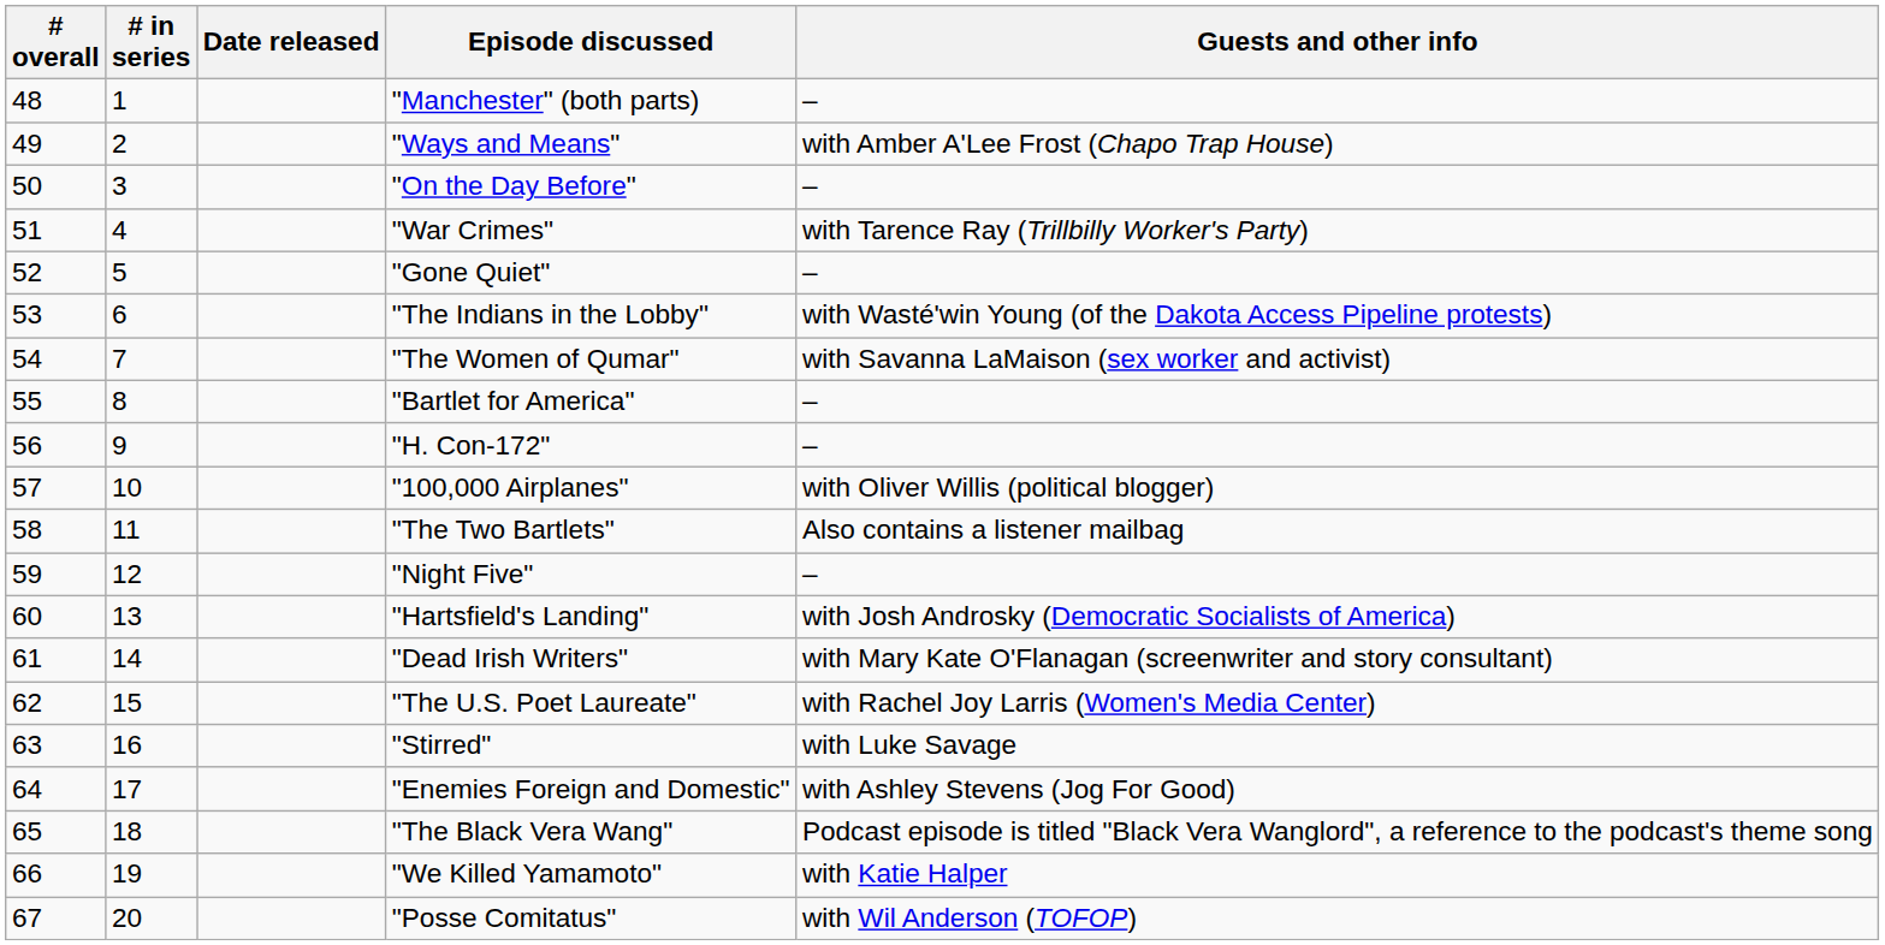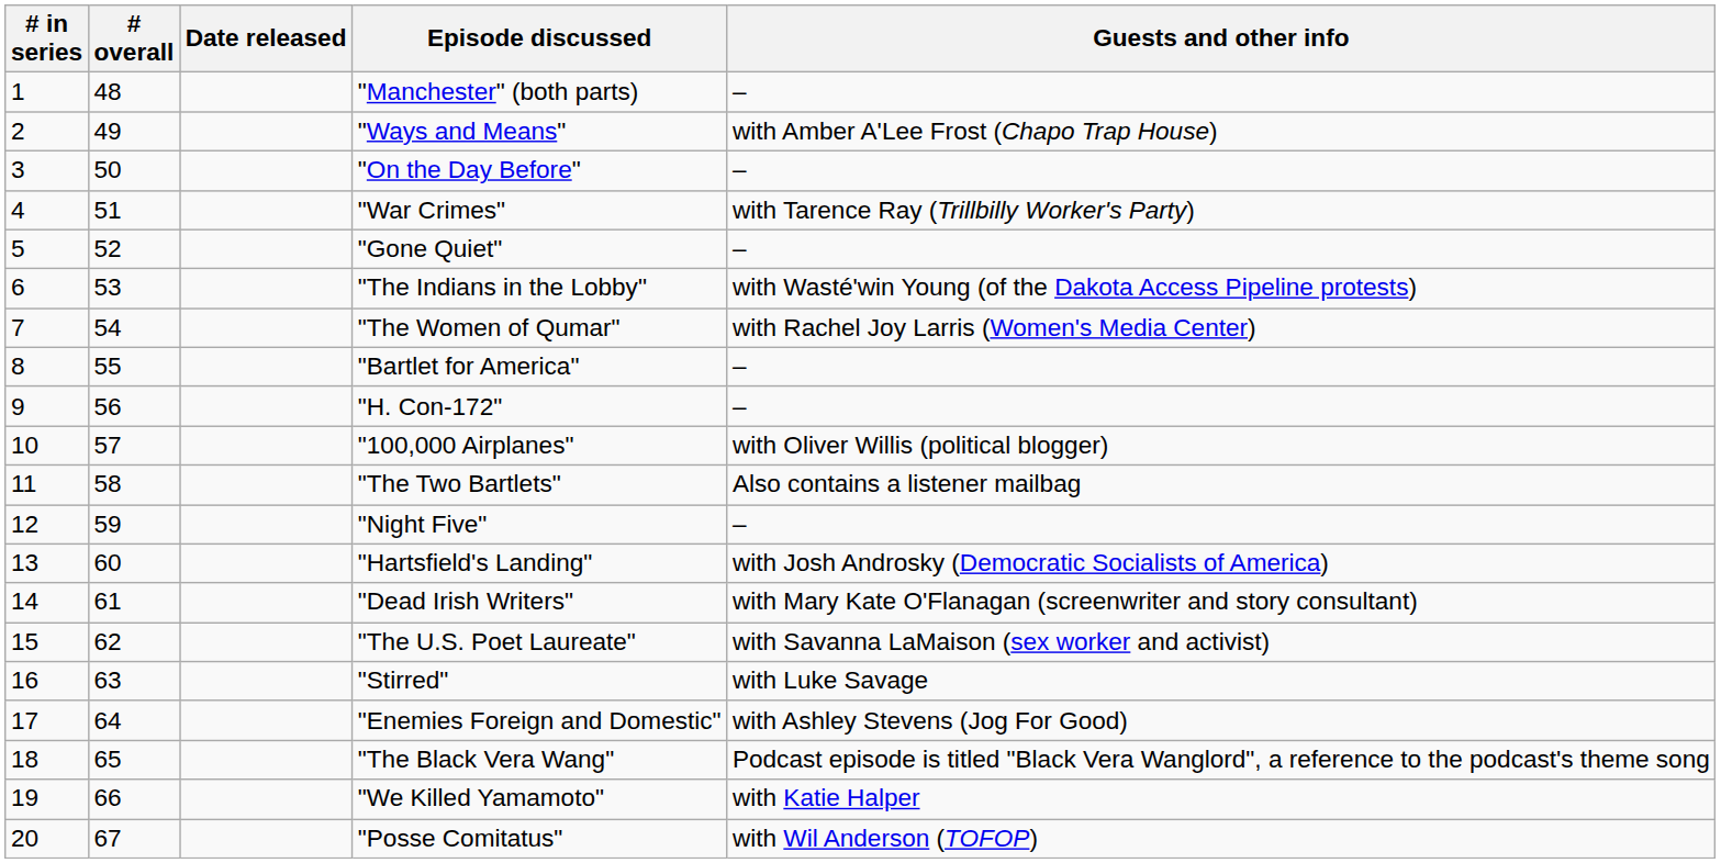columns swapped: # overall <-> # in series
"The Women of Qumar" | Guests and other info: with Savanna LaMaison (sex worker and activist) -> with Rachel Joy Larris (Women's Media Center)
"The U.S. Poet Laureate" | Guests and other info: with Rachel Joy Larris (Women's Media Center) -> with Savanna LaMaison (sex worker and activist)
